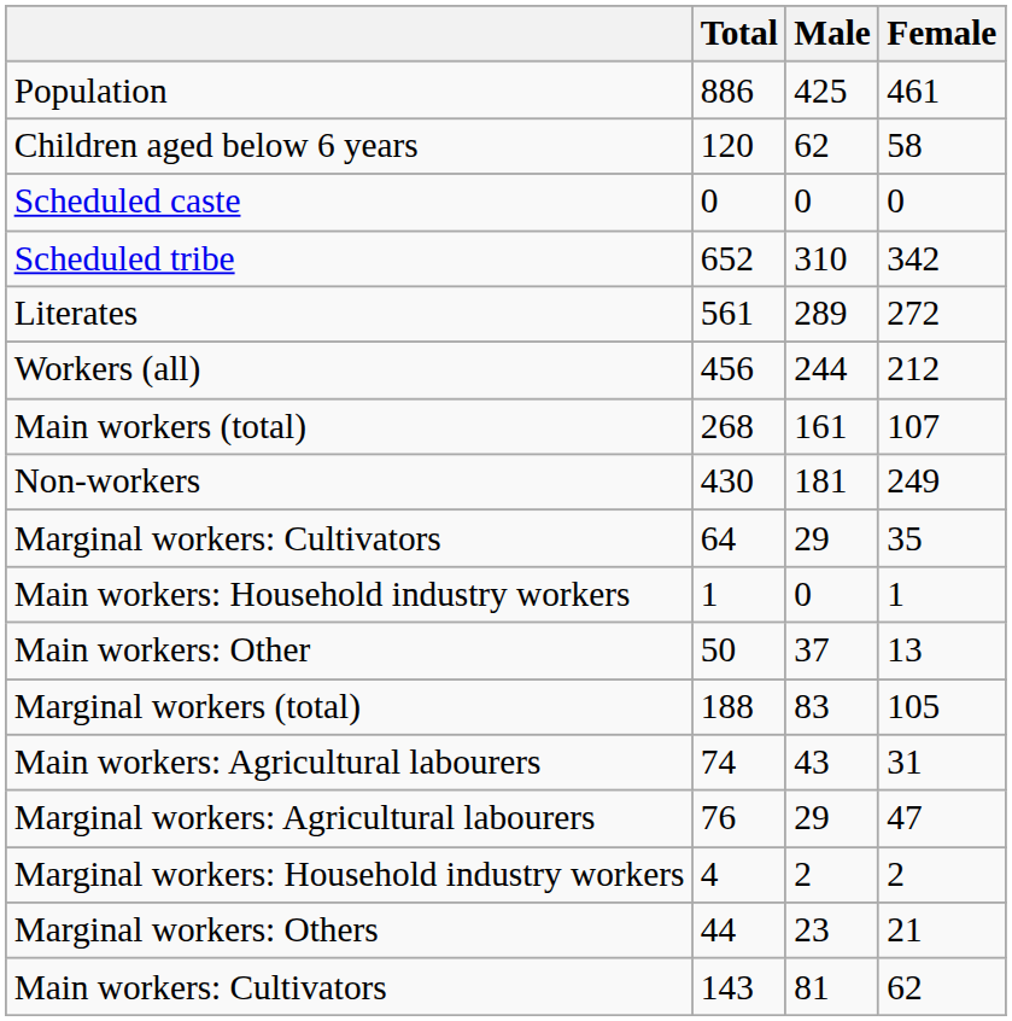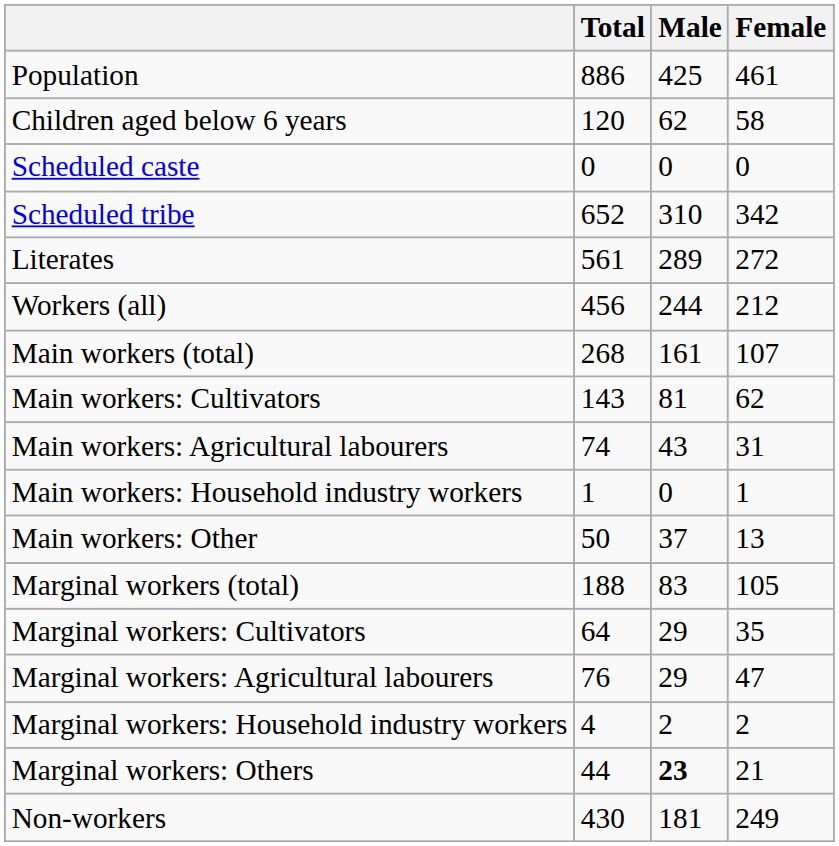rows swapped: Main workers: Cultivators <-> Non-workers
rows swapped: Main workers: Agricultural labourers <-> Marginal workers: Cultivators
Marginal workers: Others | Male: normal -> bold
